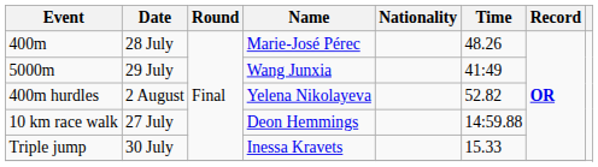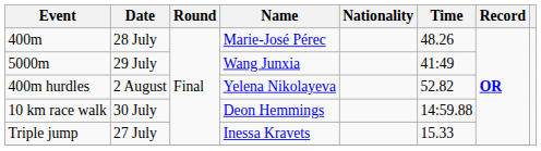10 km race walk | Date: 27 July -> 30 July
Triple jump | Date: 30 July -> 27 July
